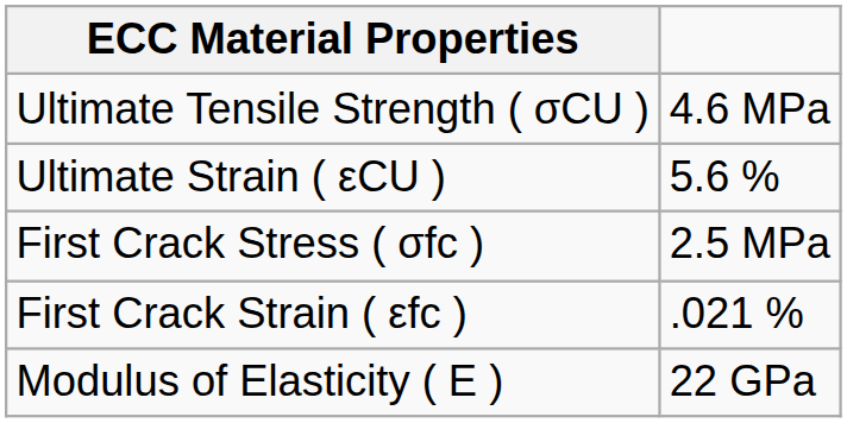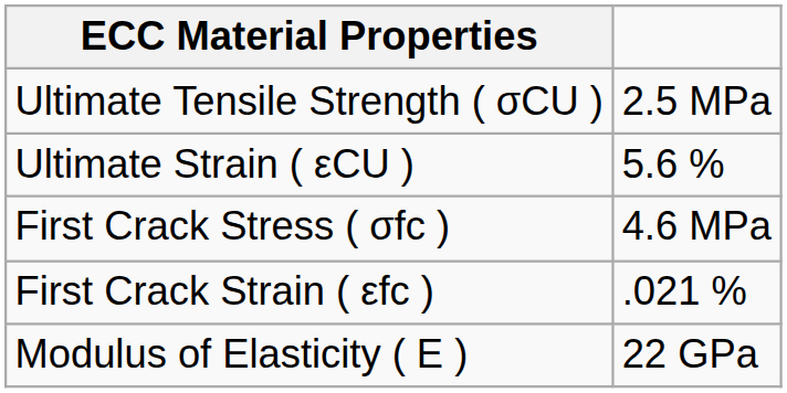Ultimate Tensile Strength ( σCU ) | column 2: 4.6 MPa -> 2.5 MPa
First Crack Stress ( σfc ) | column 2: 2.5 MPa -> 4.6 MPa
